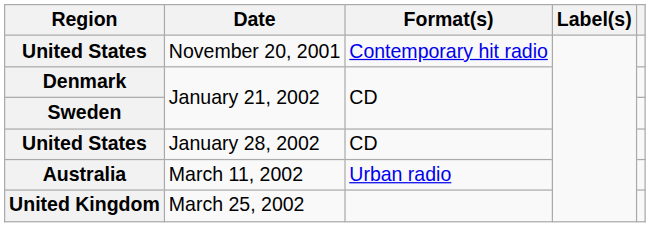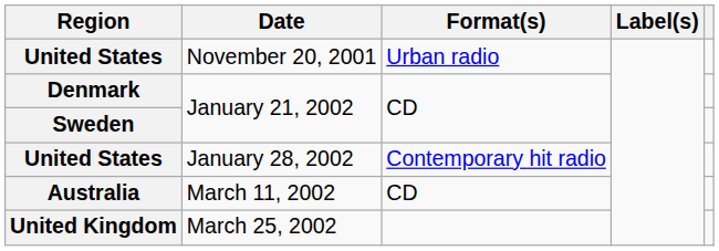United States / November 20, 2001 | Format(s): Contemporary hit radio -> Urban radio
United States / January 28, 2002 | Format(s): CD -> Contemporary hit radio
Australia | Format(s): Urban radio -> CD
